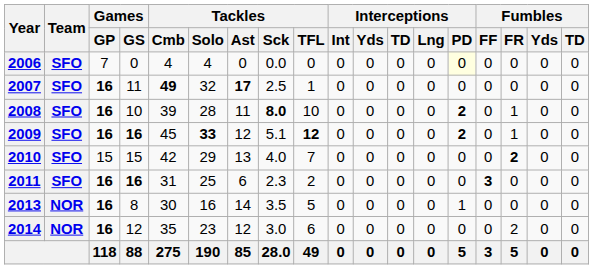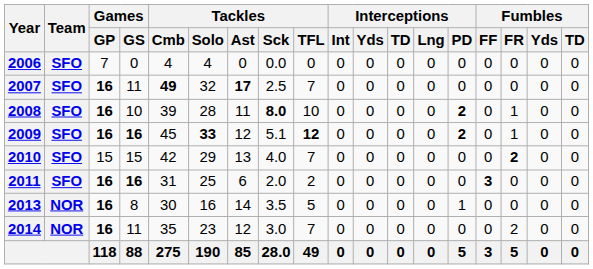2006 | Interceptions / PD: lightyellow background -> no background
2007 | Tackles / TFL: 1 -> 7
2011 | Tackles / Sck: 2.3 -> 2.0
2014 | Games / GS: 12 -> 11
2014 | Tackles / TFL: 6 -> 7
